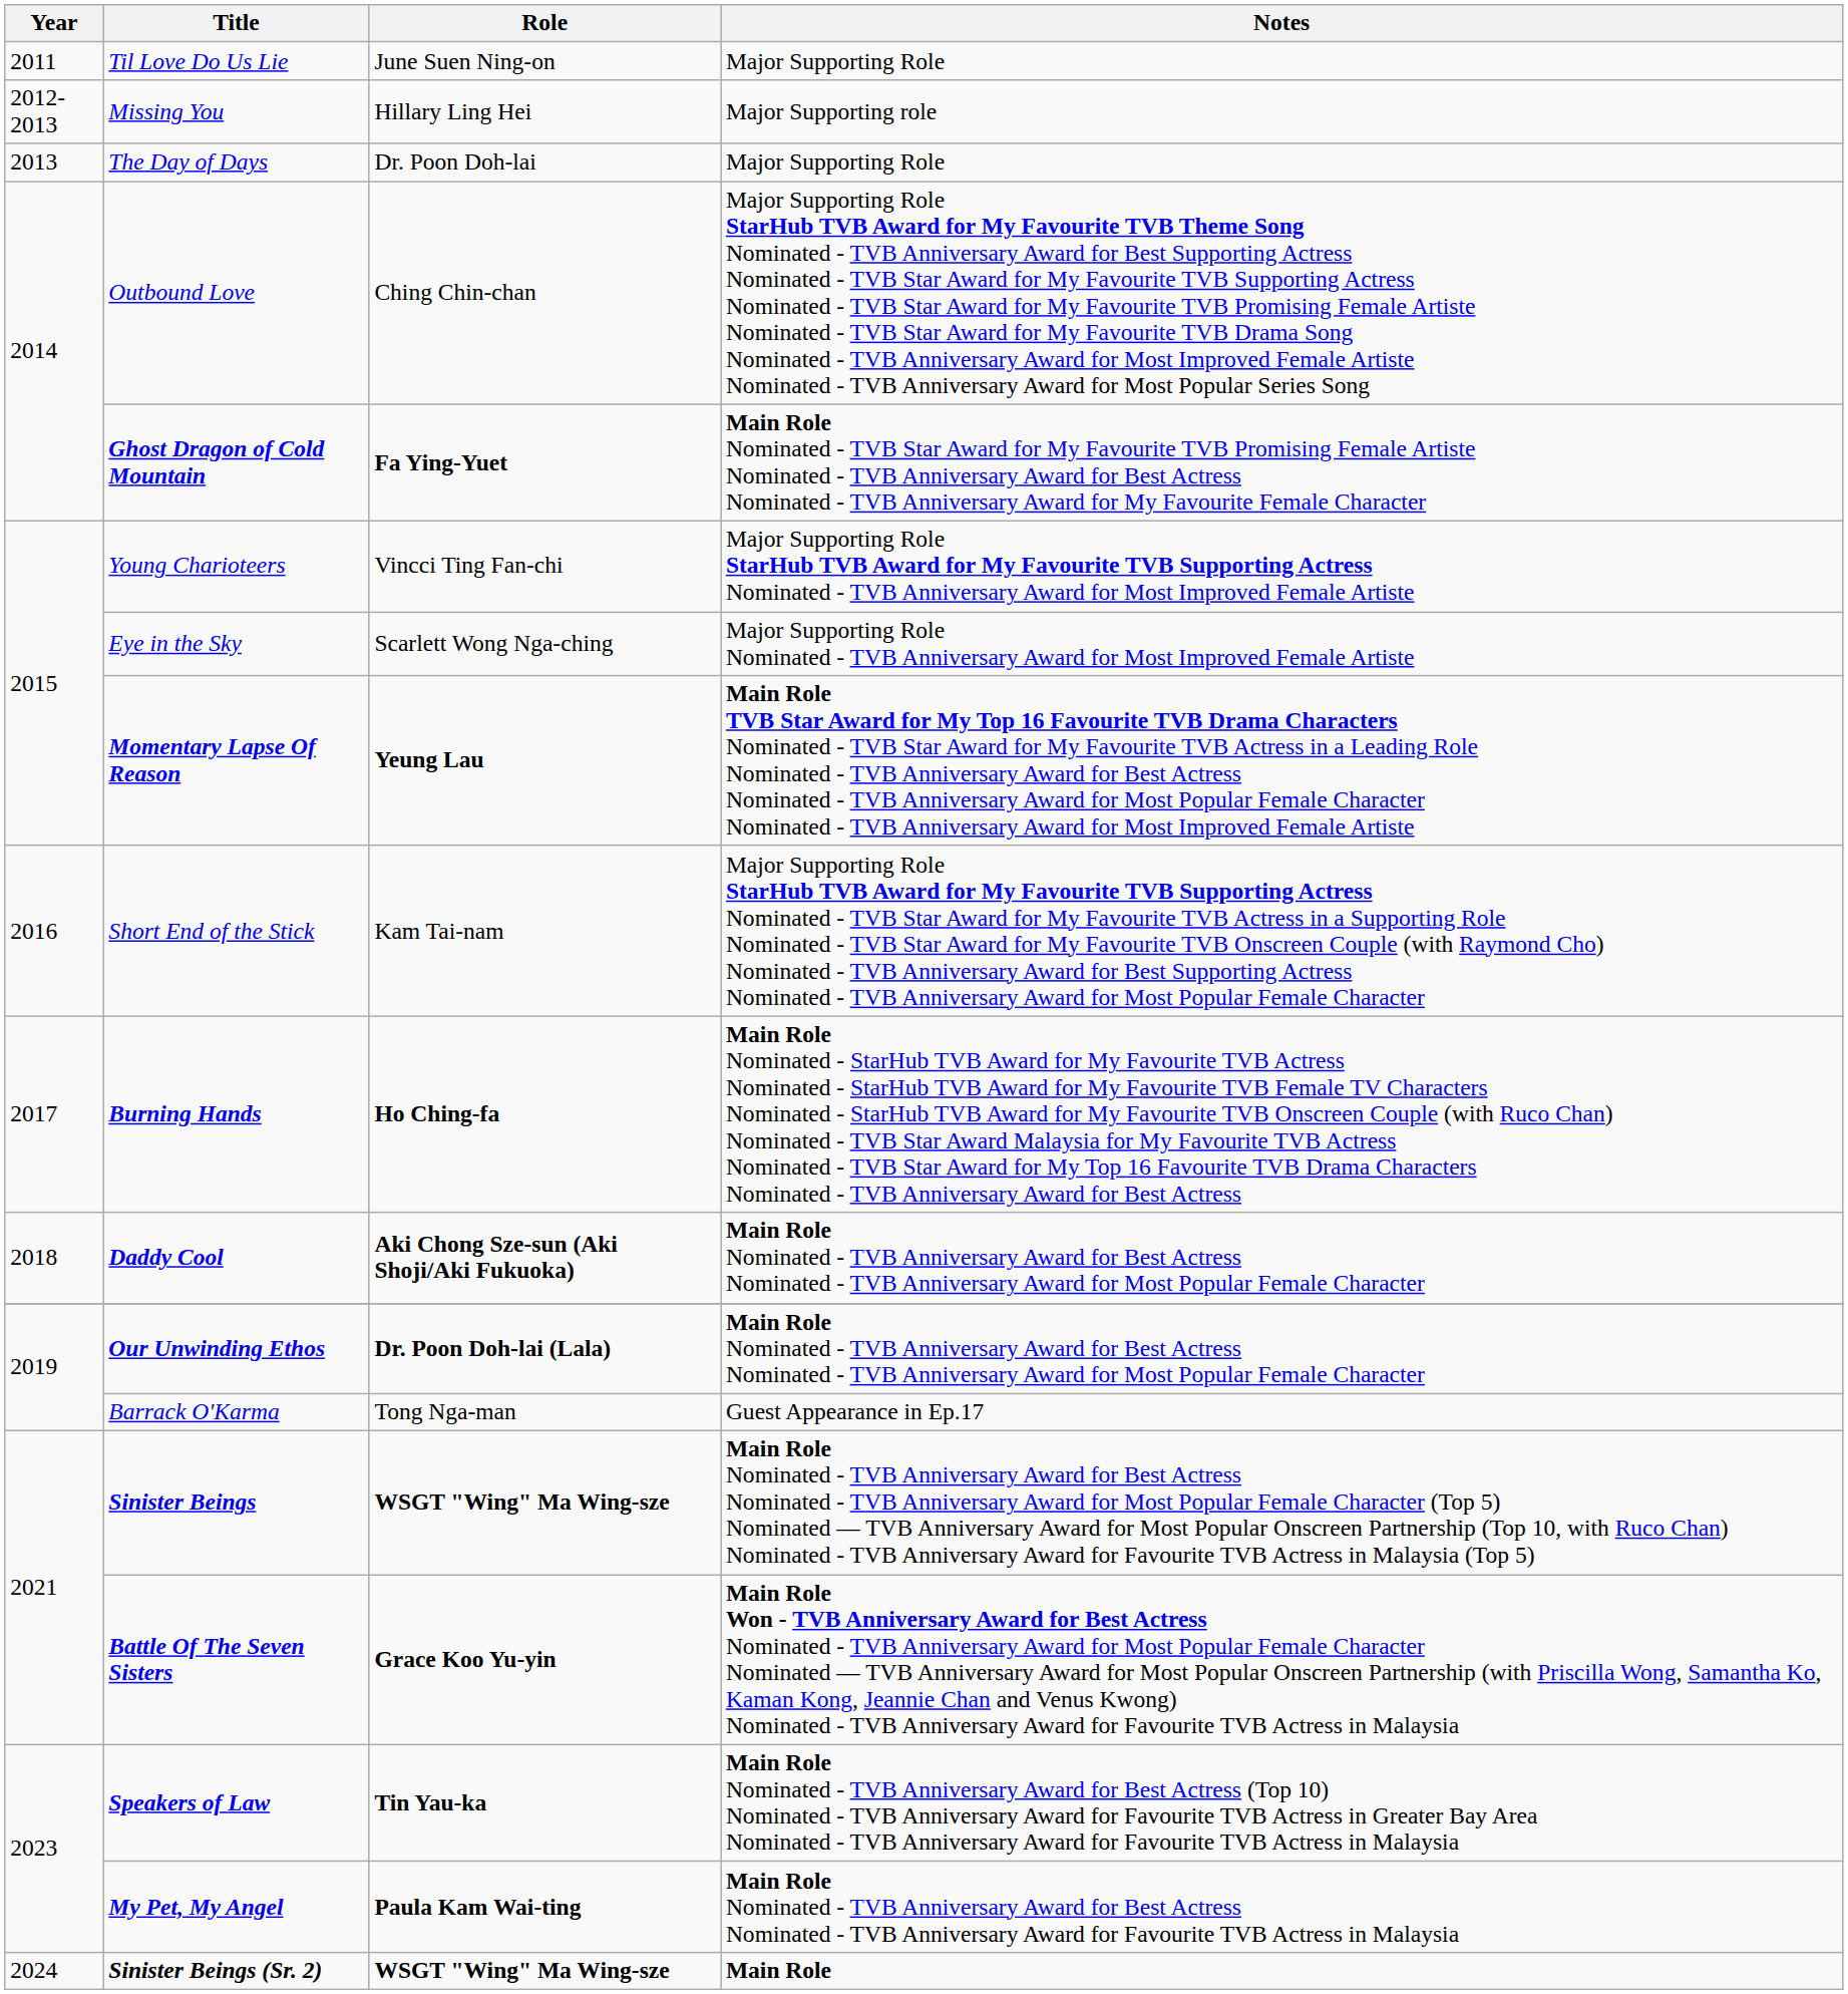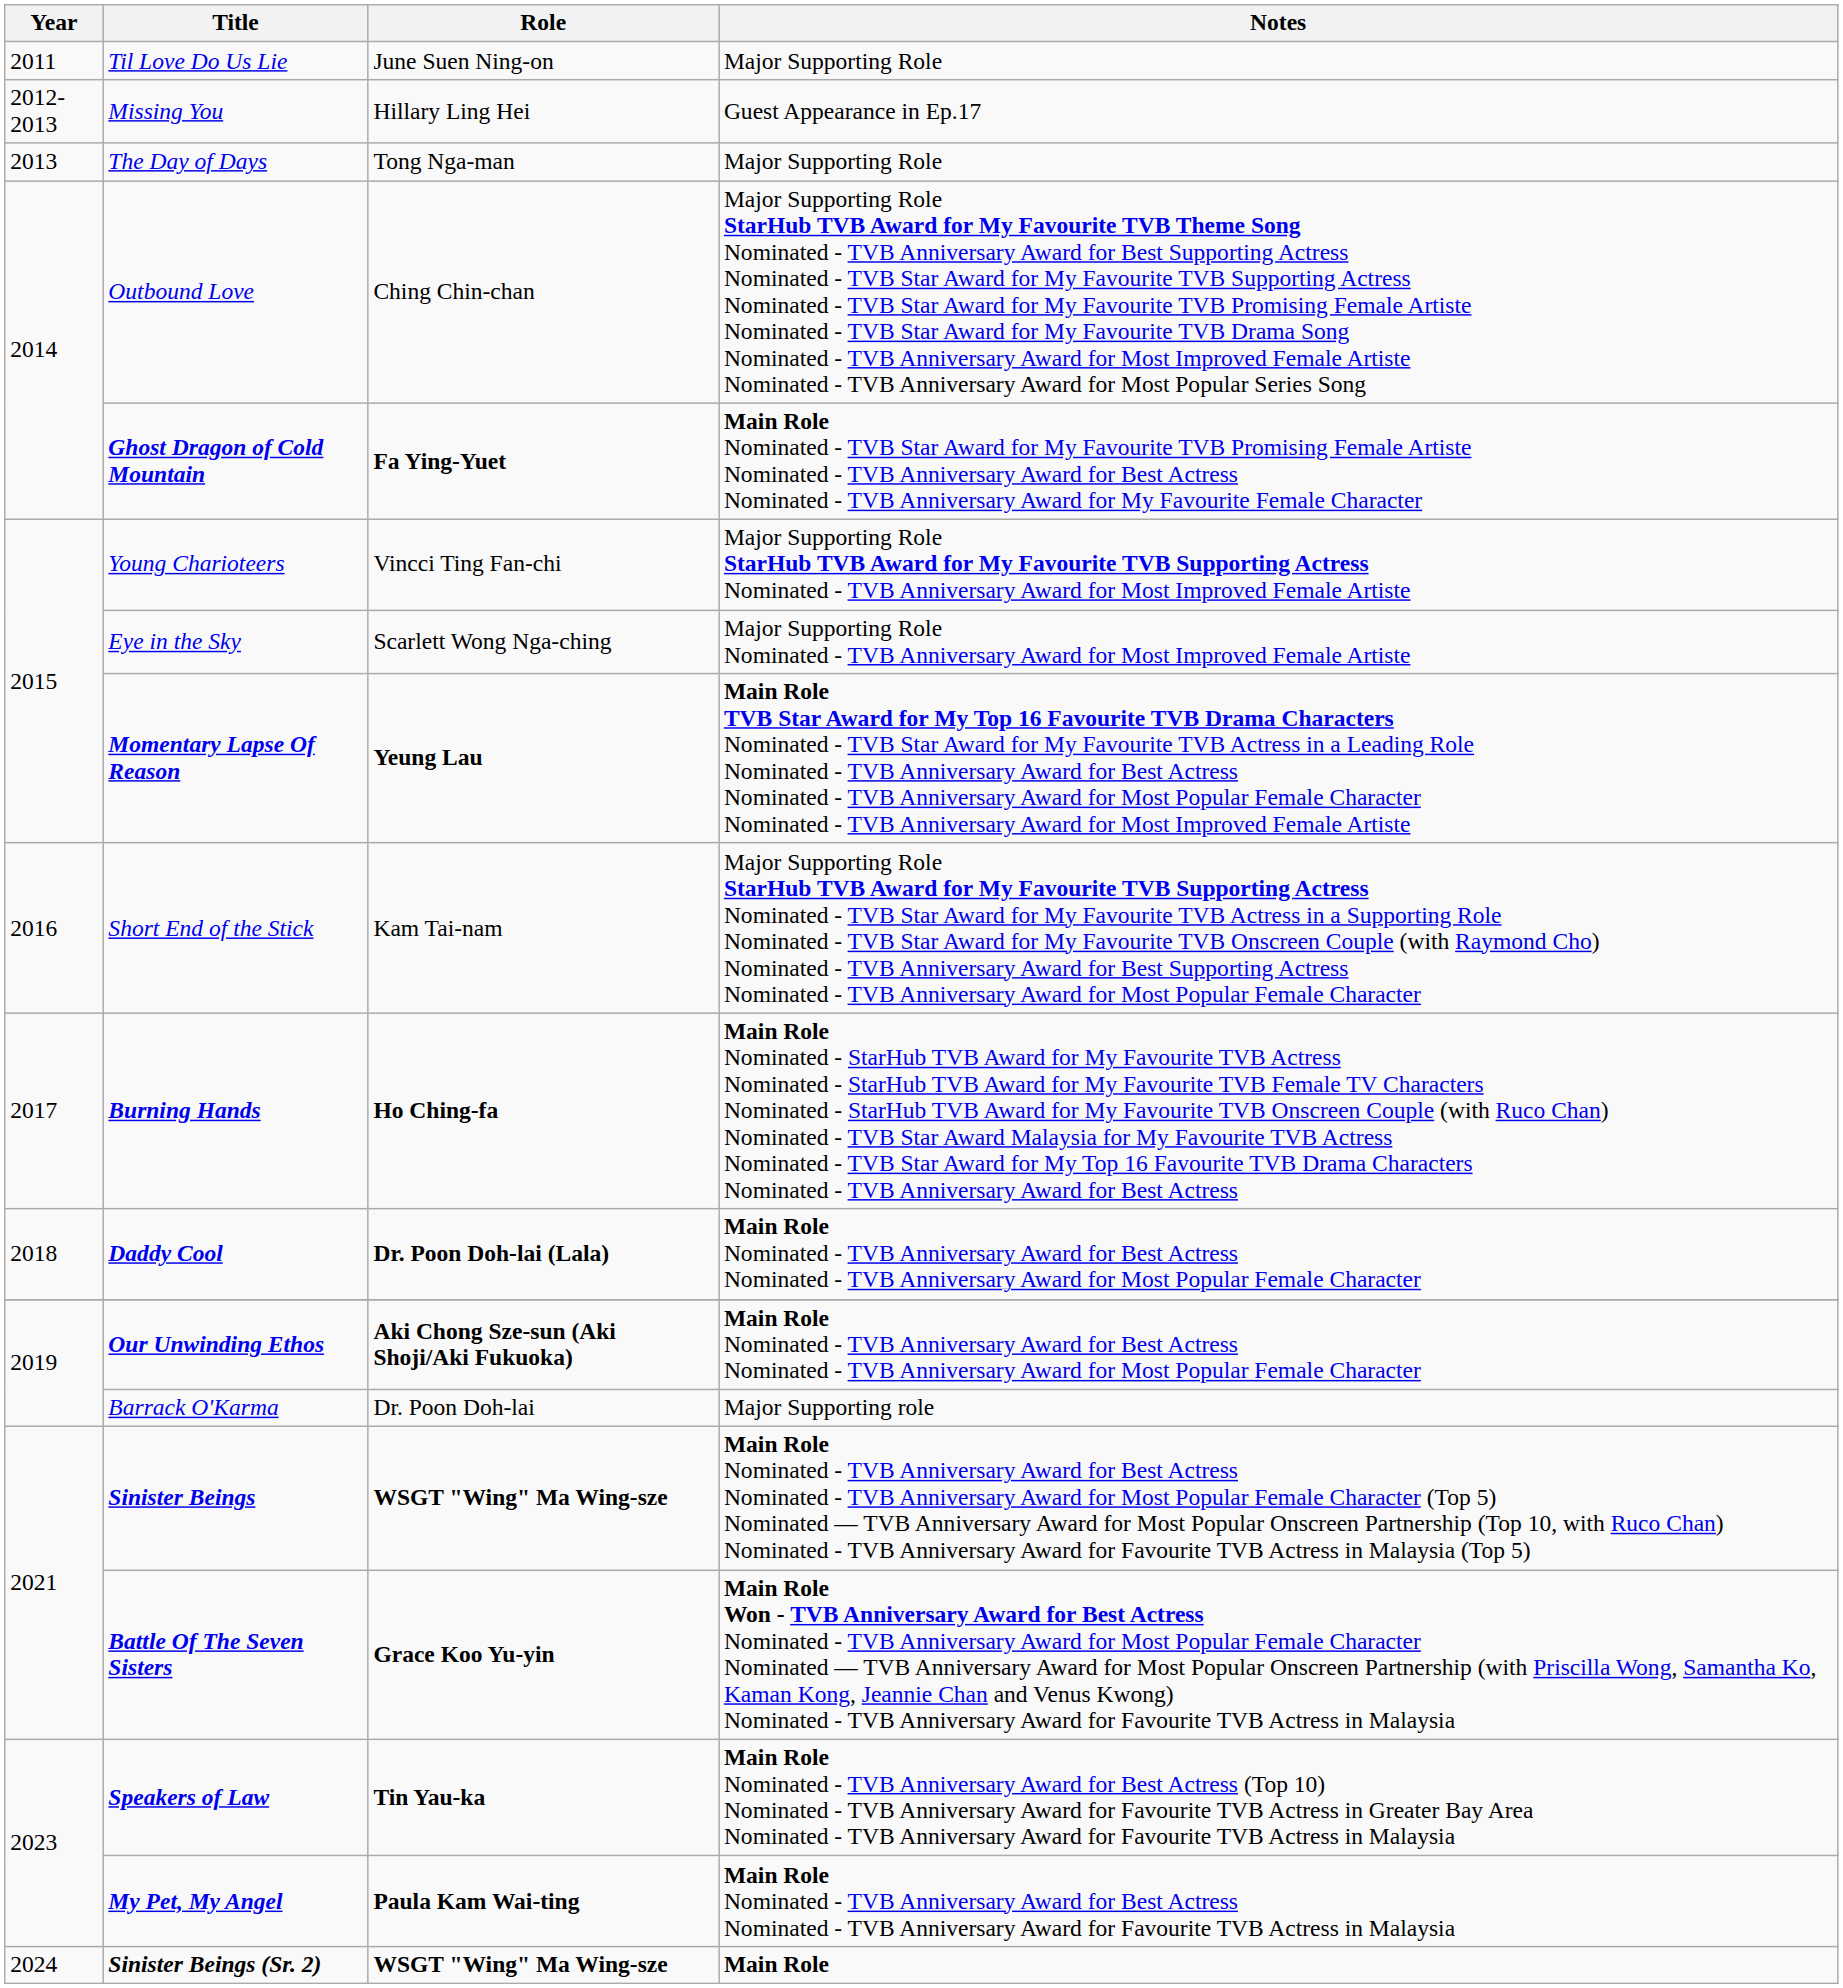Missing You | Notes: Major Supporting role -> Guest Appearance in Ep.17
The Day of Days | Role: Dr. Poon Doh-lai -> Tong Nga-man
Daddy Cool | Role: Aki Chong Sze-sun (Aki Shoji/Aki Fukuoka) -> Dr. Poon Doh-lai (Lala)
Our Unwinding Ethos | Role: Dr. Poon Doh-lai (Lala) -> Aki Chong Sze-sun (Aki Shoji/Aki Fukuoka)
Barrack O'Karma | Role: Tong Nga-man -> Dr. Poon Doh-lai
Barrack O'Karma | Notes: Guest Appearance in Ep.17 -> Major Supporting role
